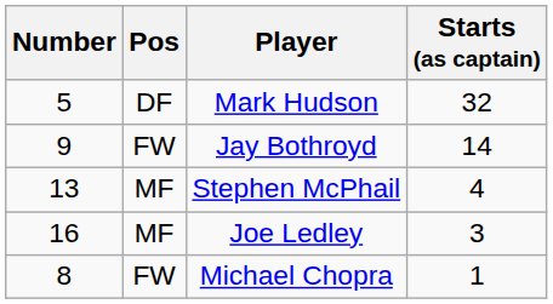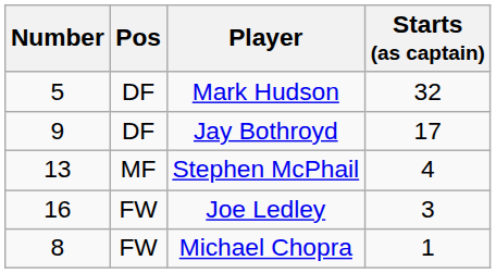Jay Bothroyd | Pos: FW -> DF
Jay Bothroyd | Starts (as captain): 14 -> 17
Joe Ledley | Pos: MF -> FW
